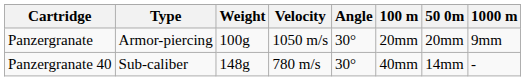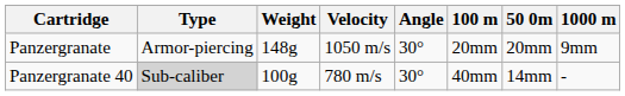Panzergranate | Weight: 100g -> 148g
Panzergranate 40 | Type: no background -> lightgrey background
Panzergranate 40 | Weight: 148g -> 100g
